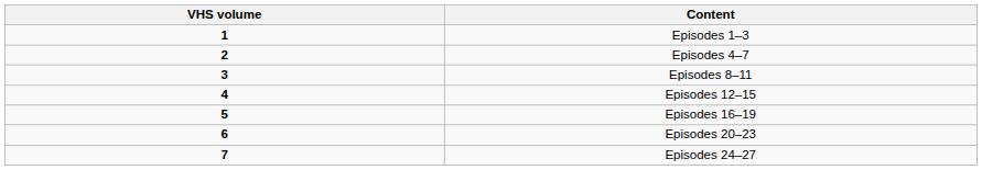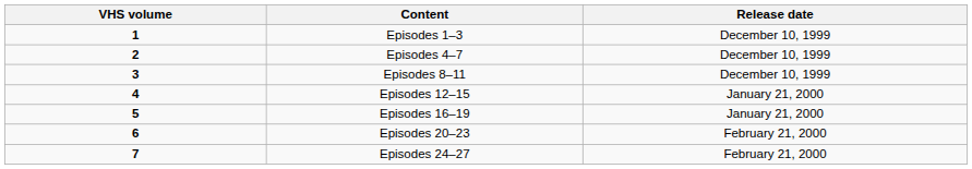+ column: Release date | December 10, 1999 | December 10, 1999 | December 10, 1999 | January 21, 2000 | January 21, 2000 | February 21, 2000 | February 21, 2000
